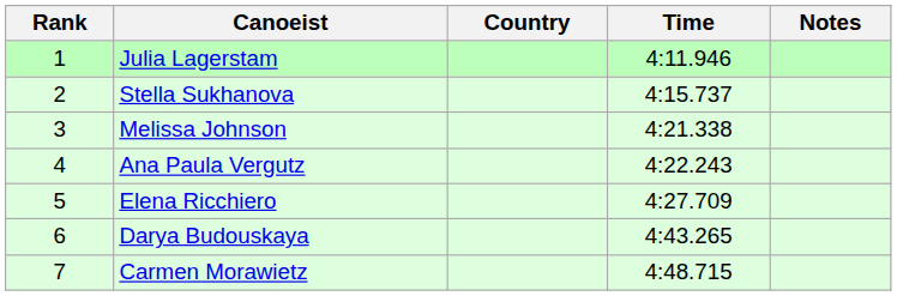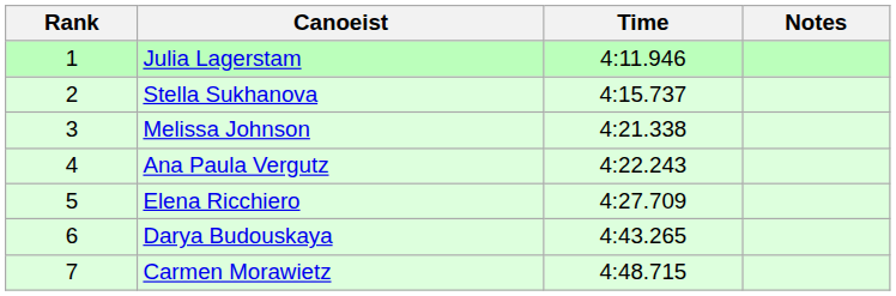- column: Country
